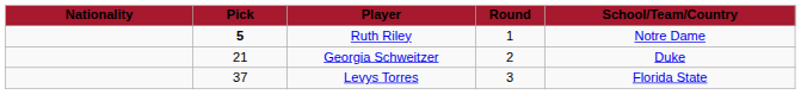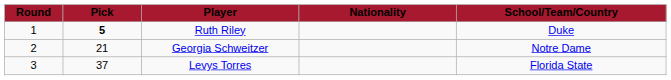columns swapped: Round <-> Nationality
Ruth Riley | School/Team/Country: Notre Dame -> Duke
Georgia Schweitzer | School/Team/Country: Duke -> Notre Dame
